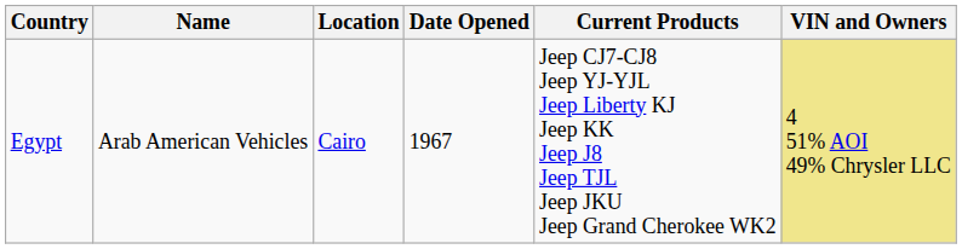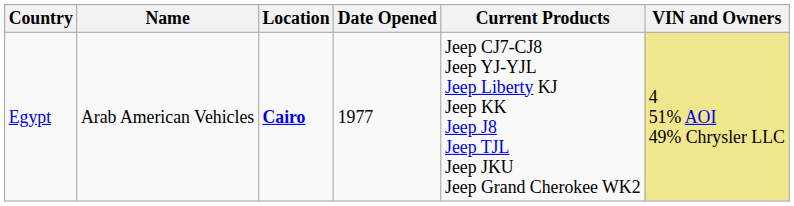Egypt | Location: normal -> bold
Egypt | Date Opened: 1967 -> 1977
